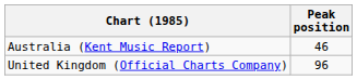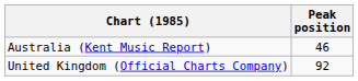United Kingdom (Official Charts Company) | Peak position: 96 -> 92
